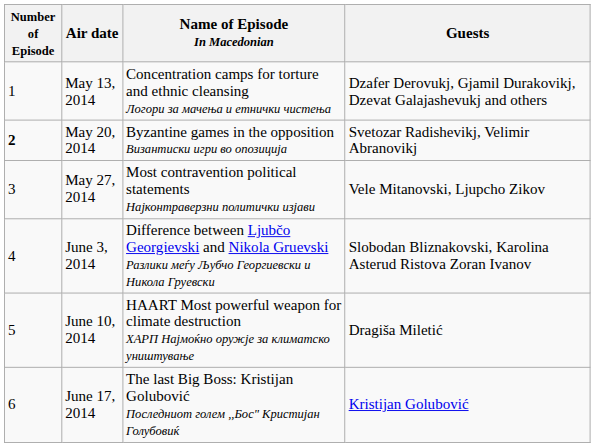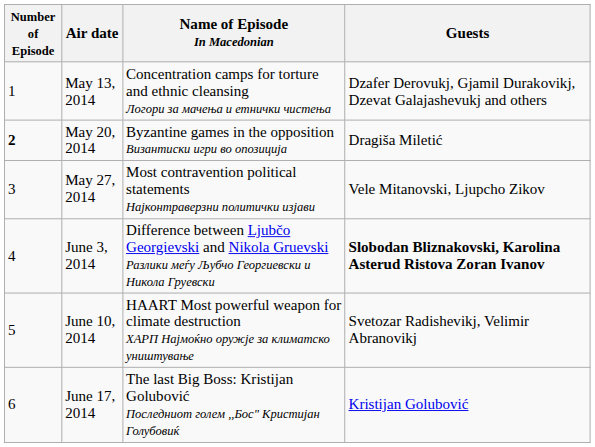May 20, 2014 | Guests: Svetozar Radishevikj, Velimir Abranovikj -> Dragiša Miletić
June 3, 2014 | Guests: normal -> bold
June 10, 2014 | Guests: Dragiša Miletić -> Svetozar Radishevikj, Velimir Abranovikj
